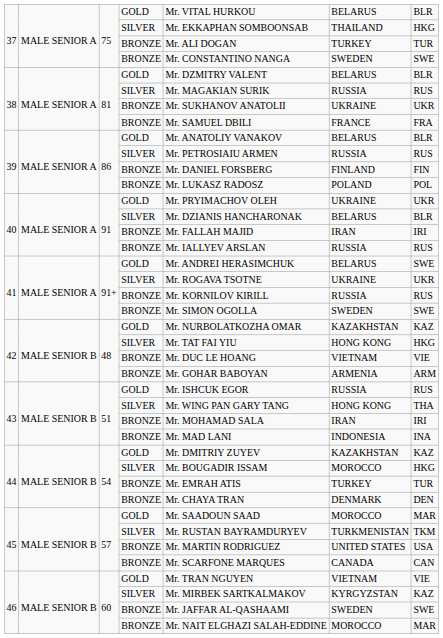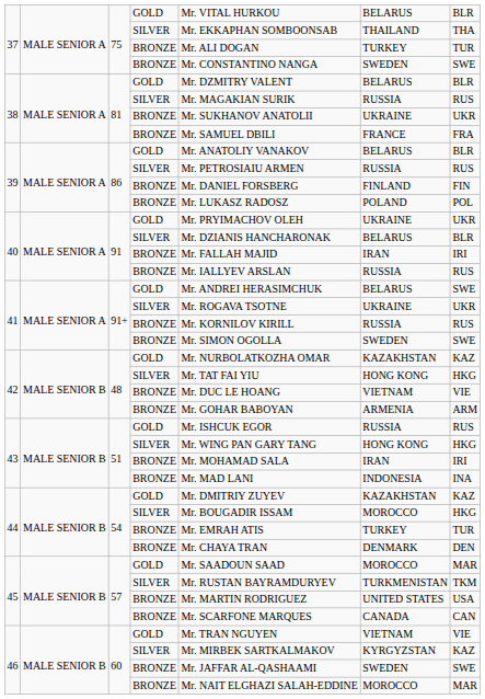37 / SILVER | column 7: HKG -> THA
43 / SILVER | column 7: THA -> HKG
